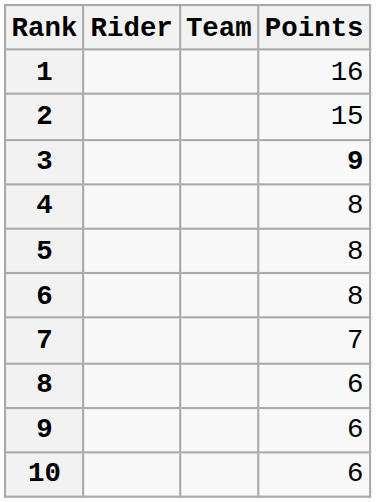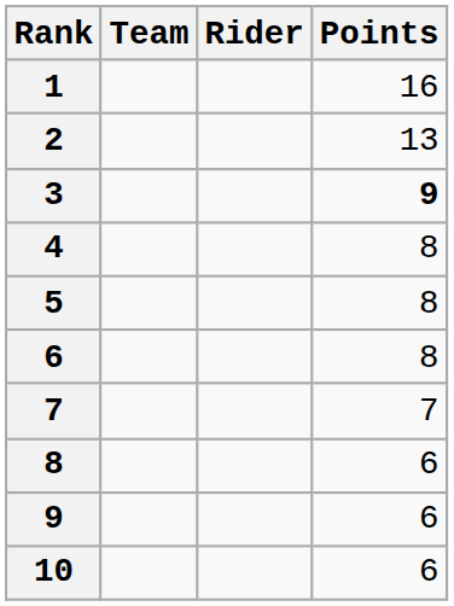columns swapped: Rider <-> Team
2 | Points: 15 -> 13
